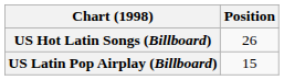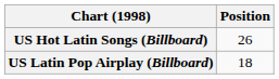US Latin Pop Airplay (Billboard) | Position: 15 -> 18
